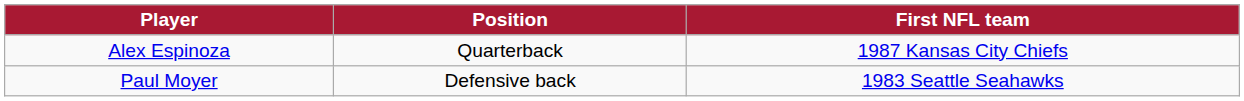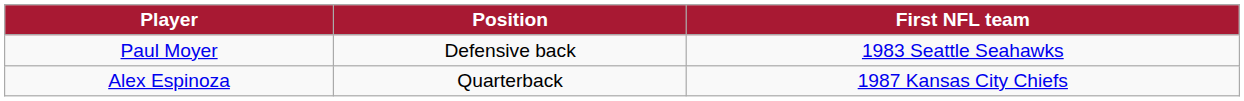rows swapped: Alex Espinoza <-> Paul Moyer
